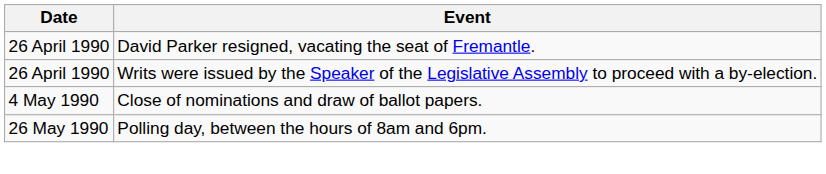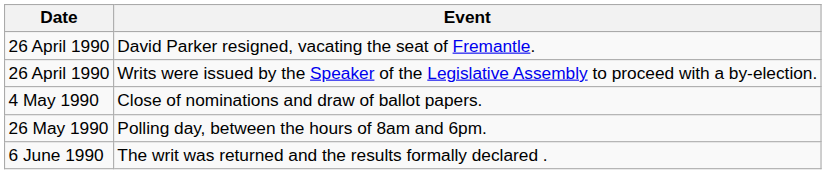+ row: 6 June 1990 | The writ was returned and the results formally declared .
